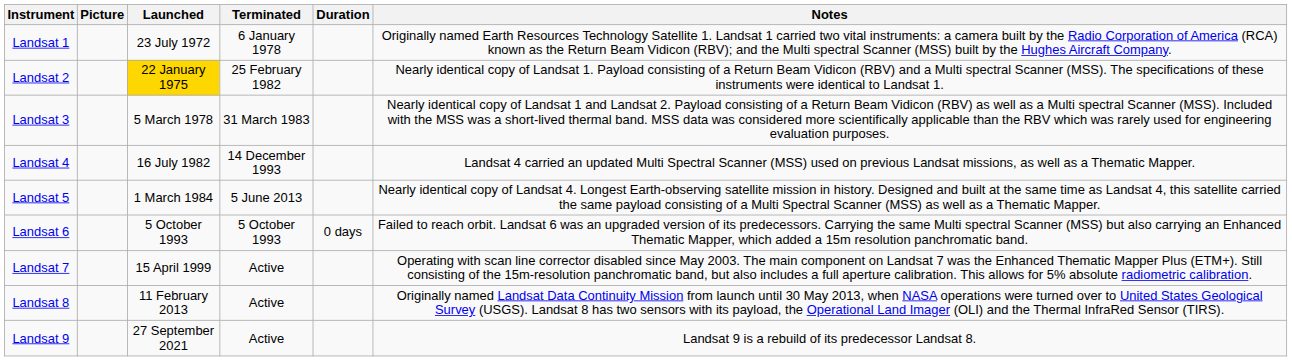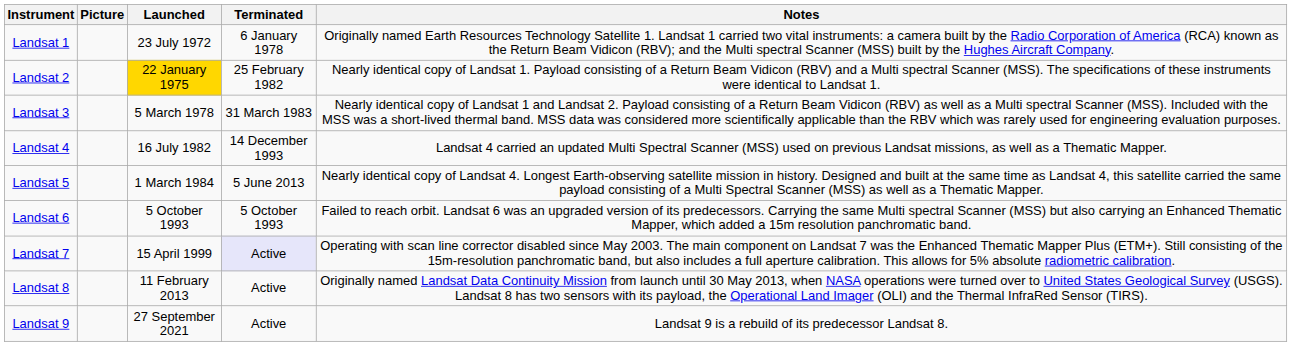- column: Duration | 0 days
Landsat 7 | Terminated: no background -> lavender background
